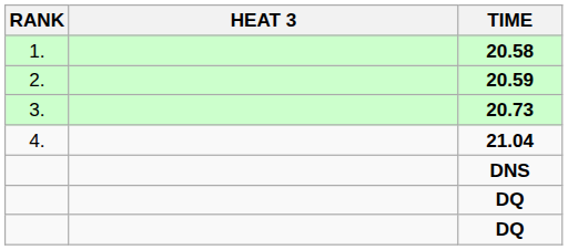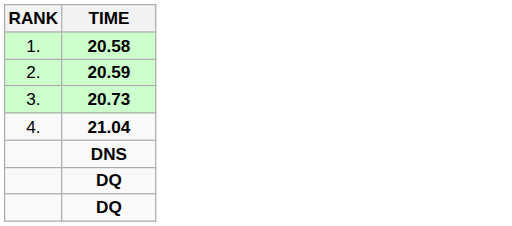- column: HEAT 3
